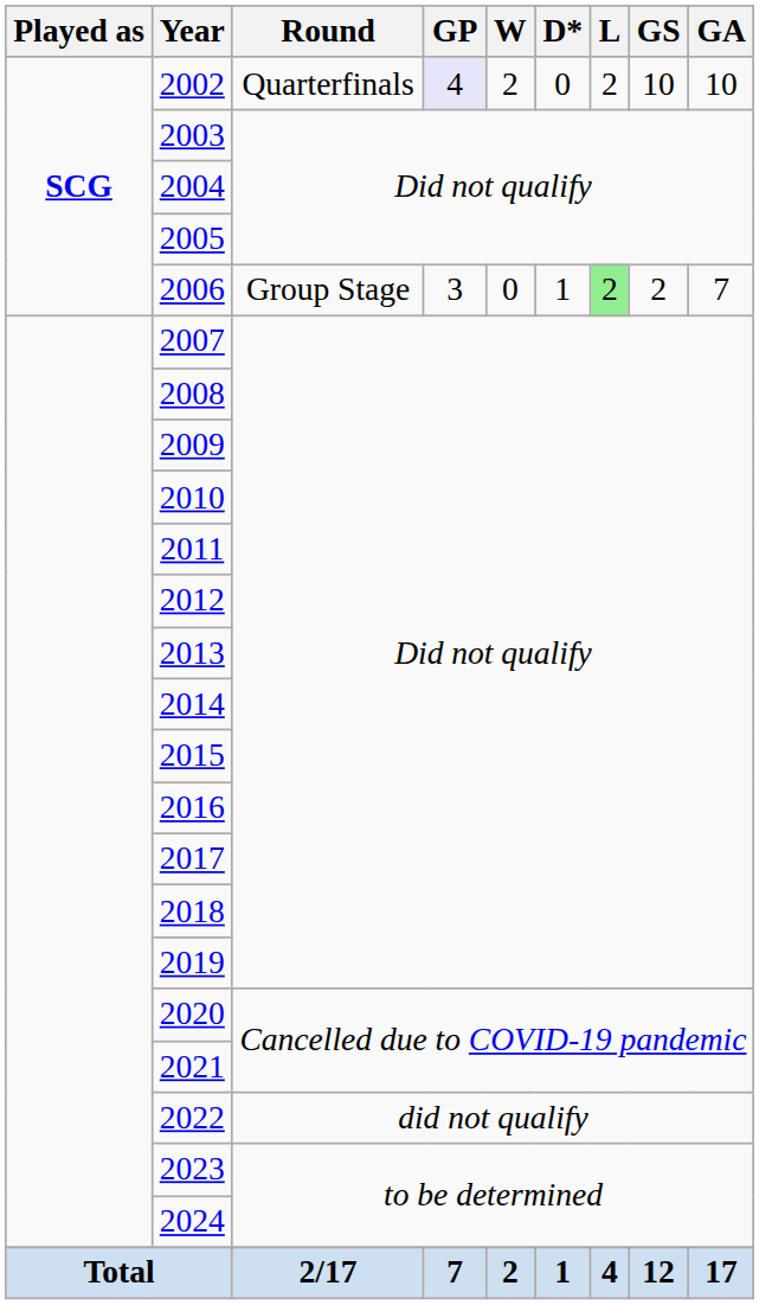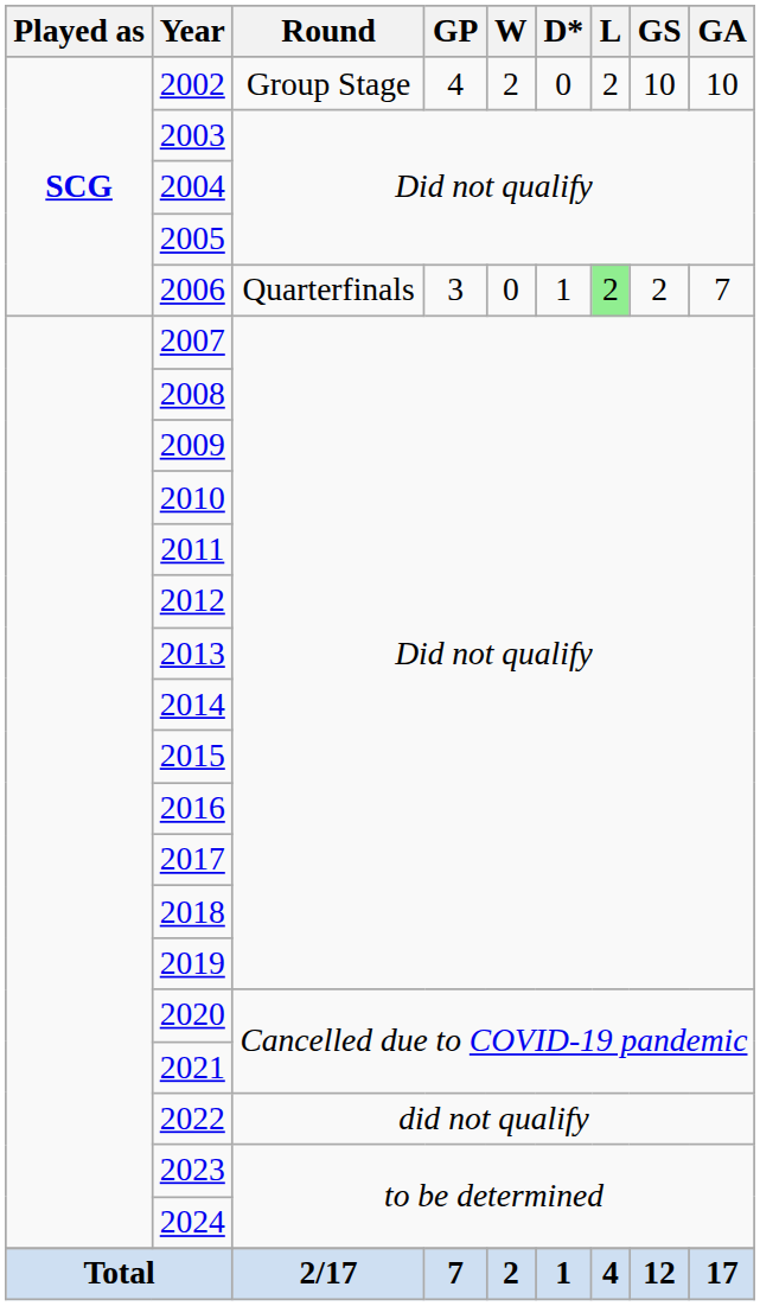2002 | Round: Quarterfinals -> Group Stage
2002 | GP: lavender background -> no background
2006 | Round: Group Stage -> Quarterfinals
